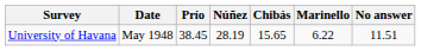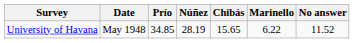University of Havana | Prío: 38.45 -> 34.85
University of Havana | No answer: 11.51 -> 11.52
